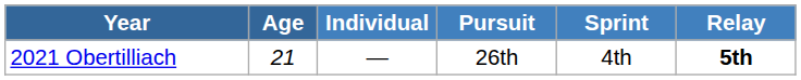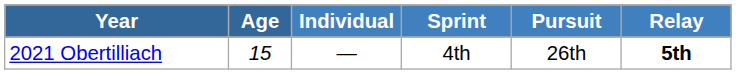columns swapped: Sprint <-> Pursuit
2021 Obertilliach | Age: 21 -> 15
